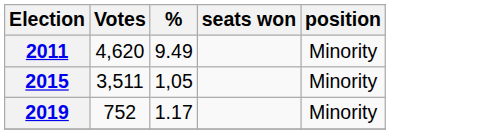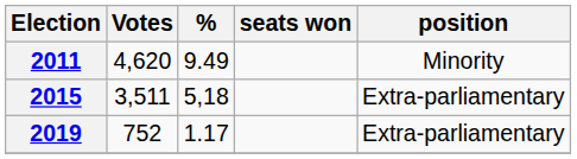2015 | %: 1,05 -> 5,18
2015 | position: Minority -> Extra-parliamentary
2019 | position: Minority -> Extra-parliamentary
